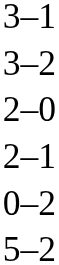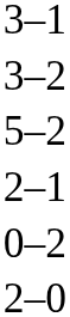rows swapped: 5–2 <-> 2–0
